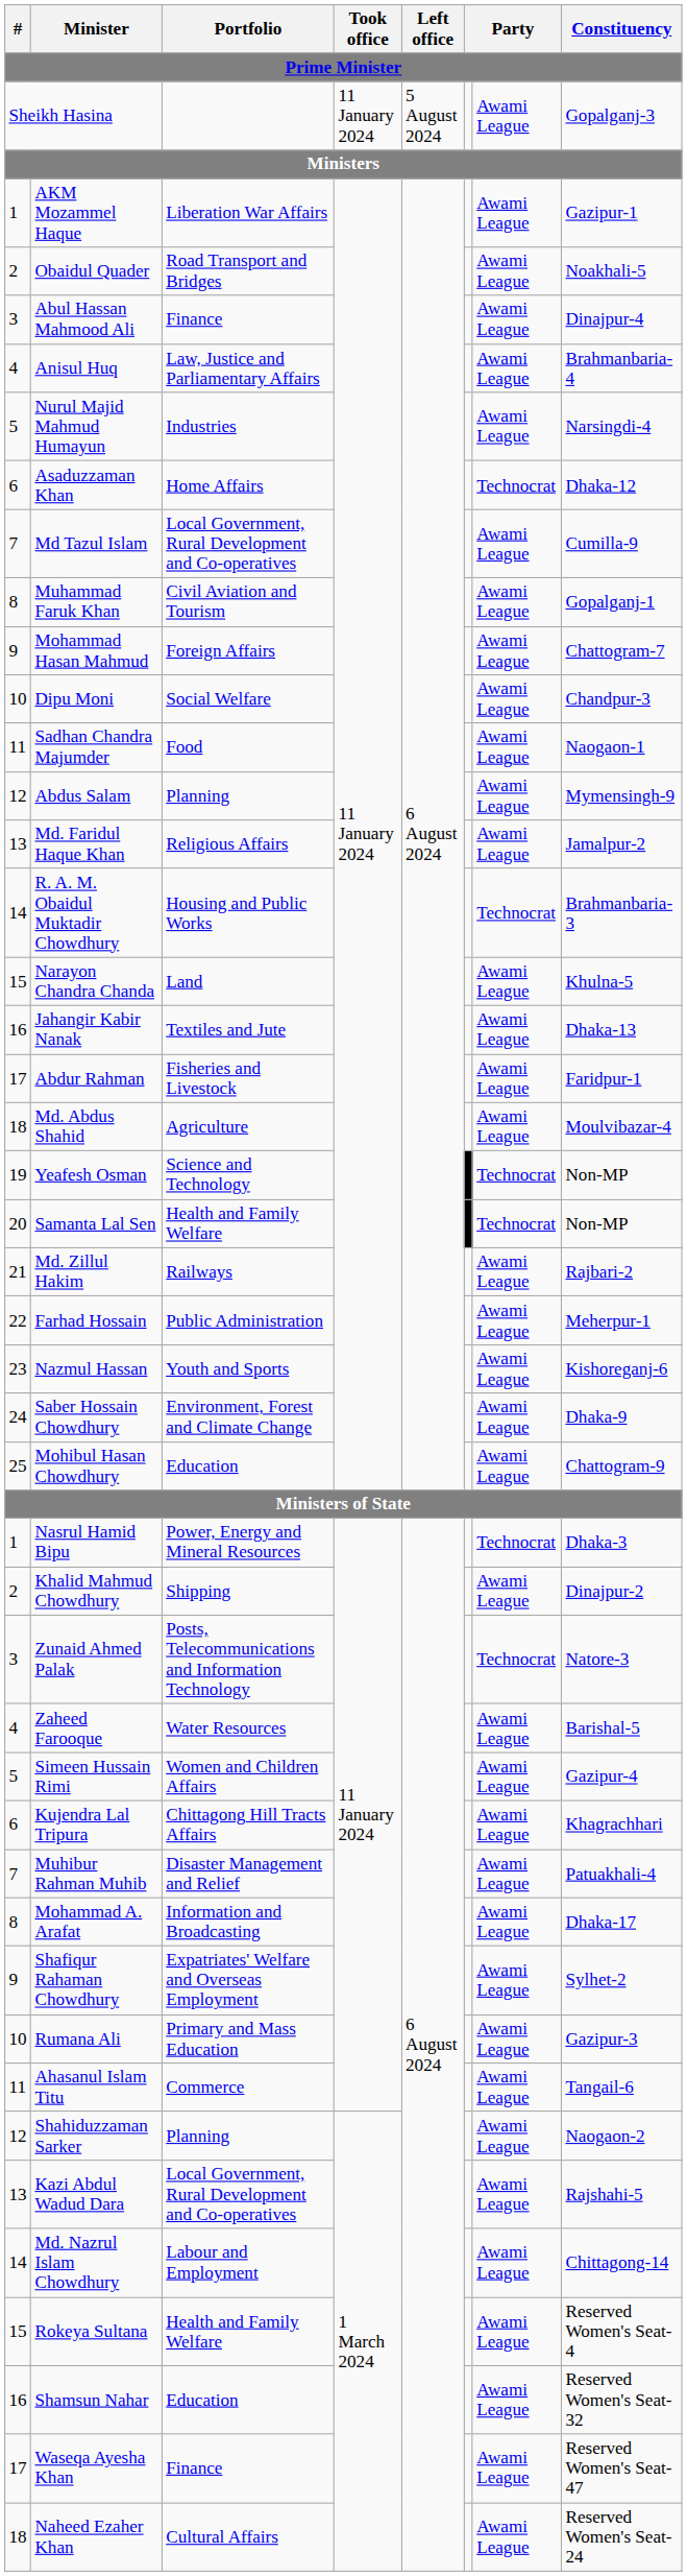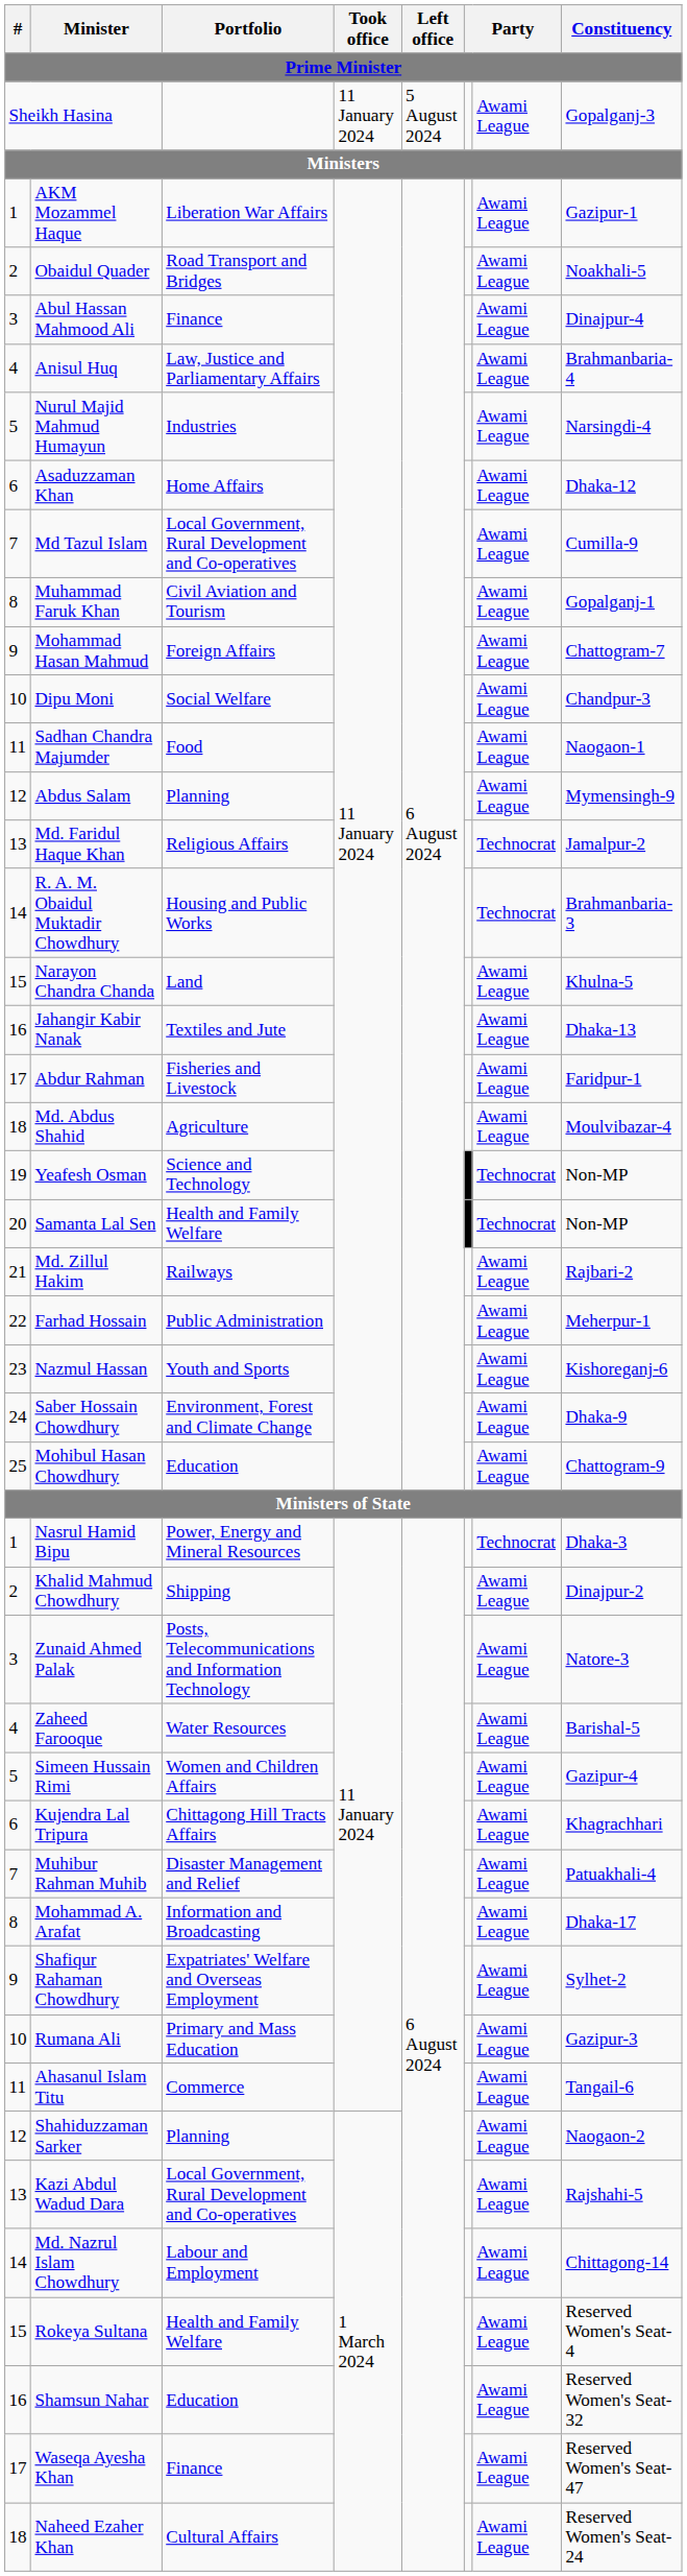Asaduzzaman Khan | column 7: Technocrat -> Awami League
Md. Faridul Haque Khan | column 7: Awami League -> Technocrat
Zunaid Ahmed Palak | column 7: Technocrat -> Awami League
